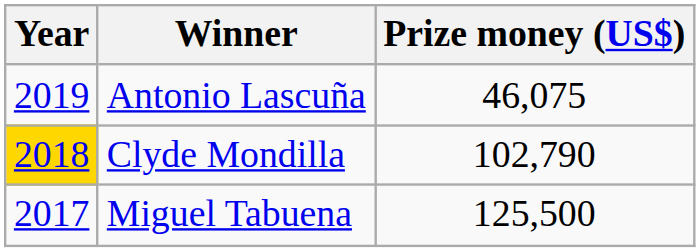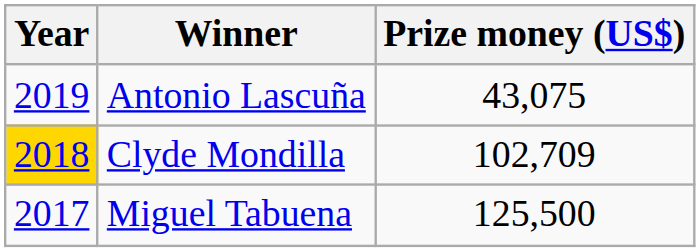Antonio Lascuña | Prize money (US$): 46,075 -> 43,075
Clyde Mondilla | Prize money (US$): 102,790 -> 102,709
